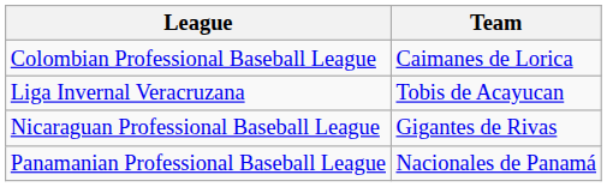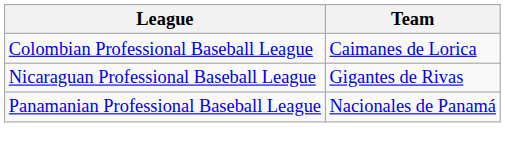- row: Liga Invernal Veracruzana | Tobis de Acayucan
